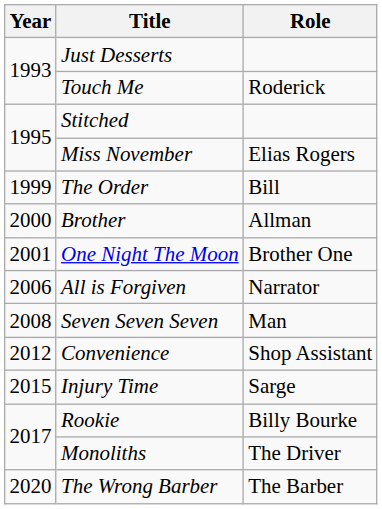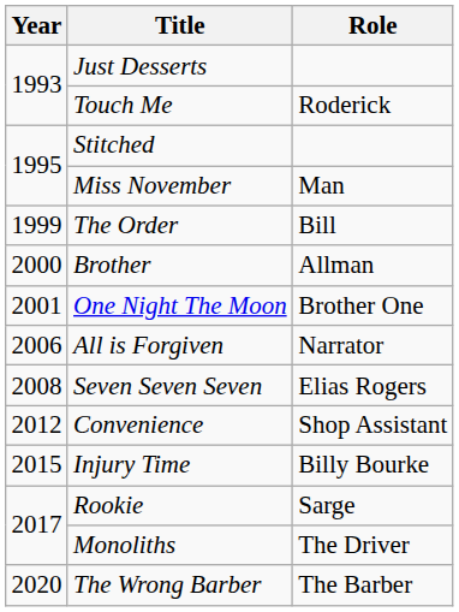Miss November | Role: Elias Rogers -> Man
Seven Seven Seven | Role: Man -> Elias Rogers
Injury Time | Role: Sarge -> Billy Bourke
Rookie | Role: Billy Bourke -> Sarge
